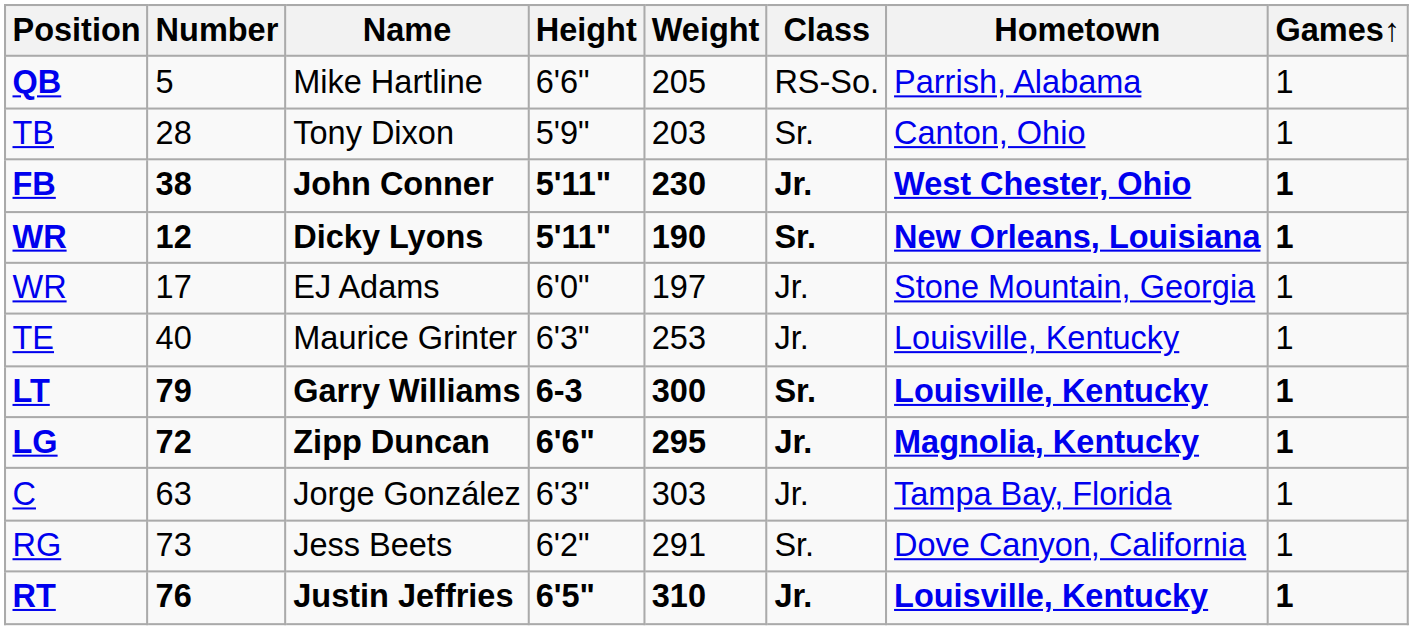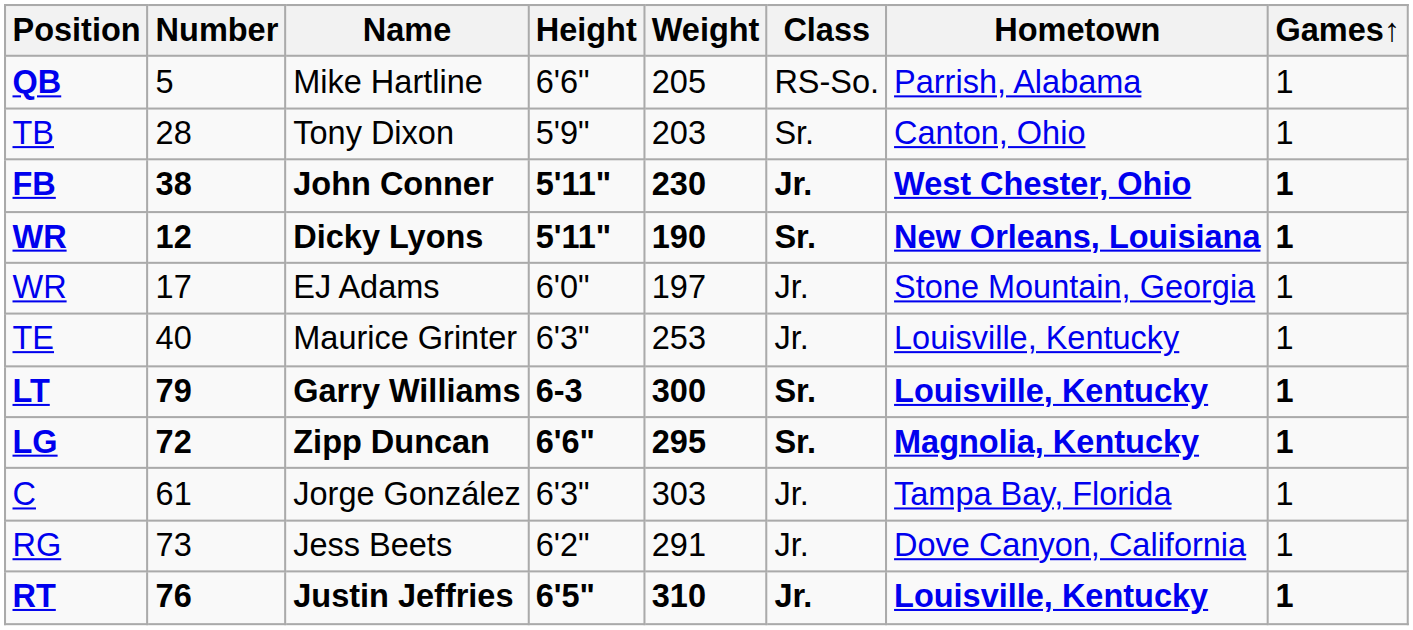Zipp Duncan | Class: Jr. -> Sr.
Jorge González | Number: 63 -> 61
Jess Beets | Class: Sr. -> Jr.
